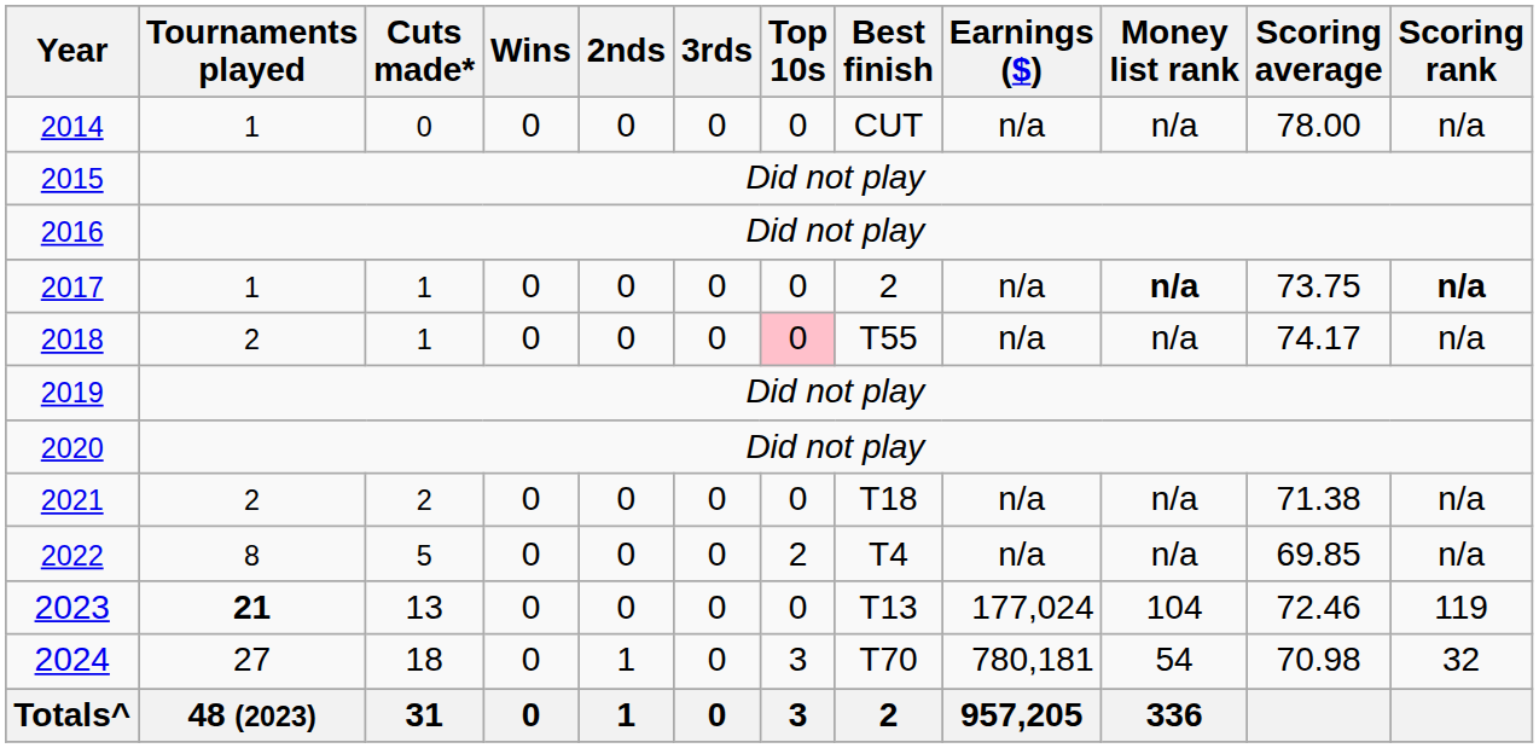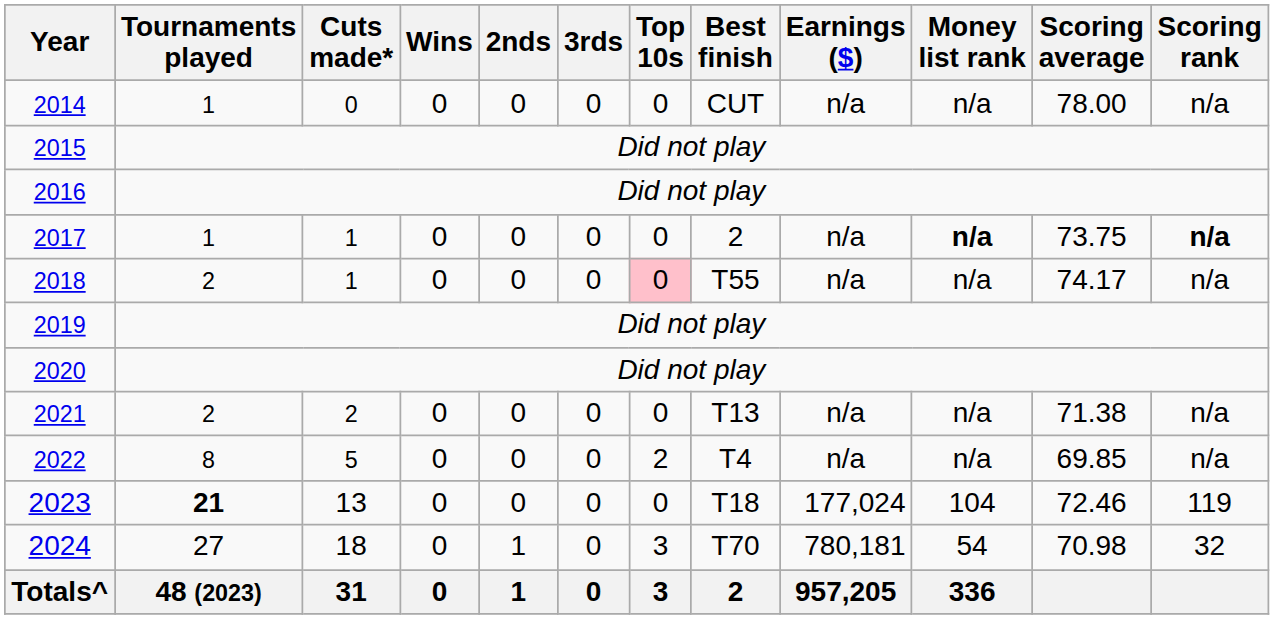2021 | Best finish: T18 -> T13
2023 | Best finish: T13 -> T18
